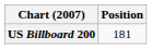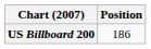US Billboard 200 | Position: 181 -> 186
